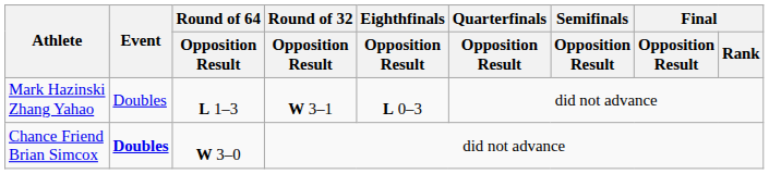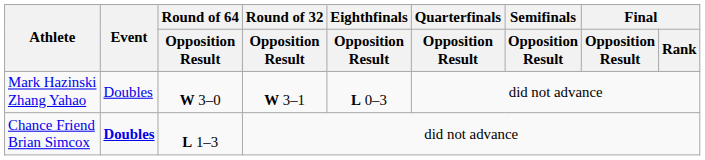Mark Hazinski Zhang Yahao | Round of 64 / Opposition Result: L 1–3 -> W 3–0
Chance Friend Brian Simcox | Round of 64 / Opposition Result: W 3–0 -> L 1–3
